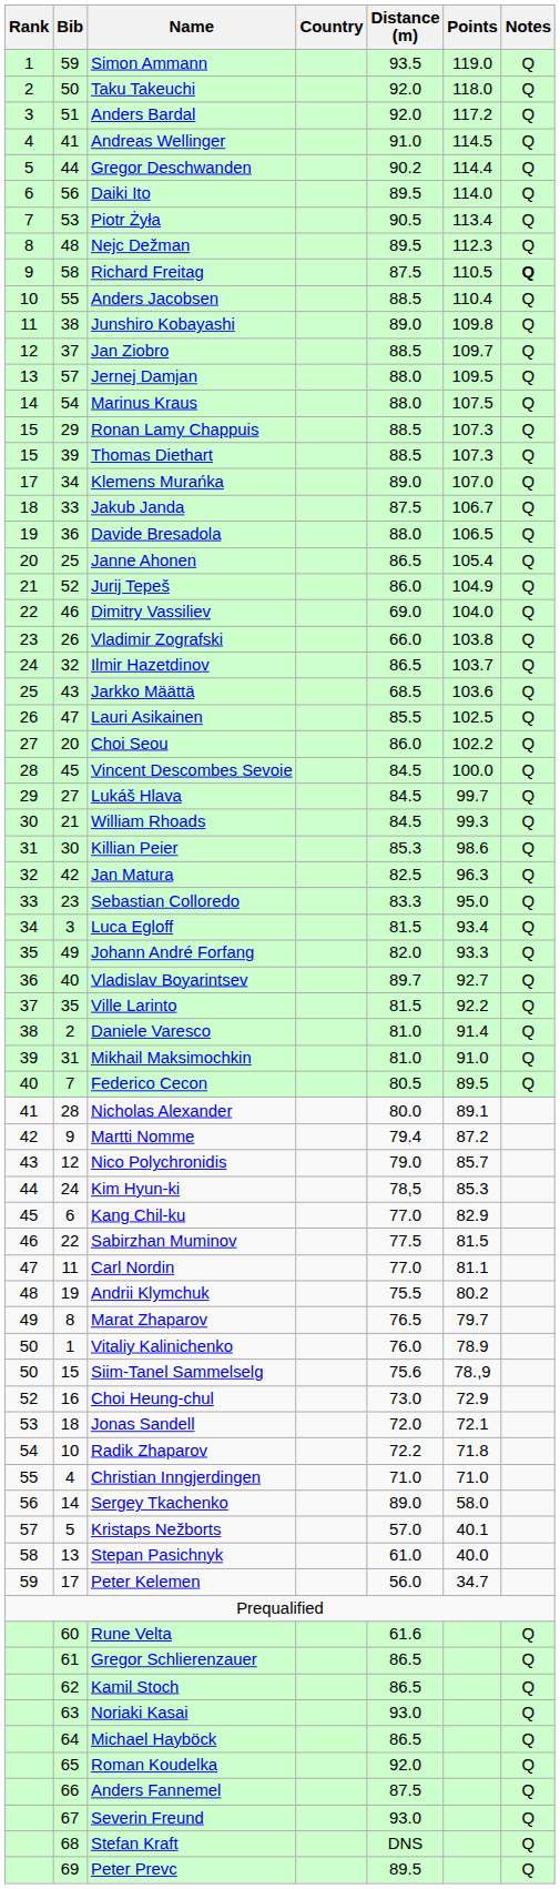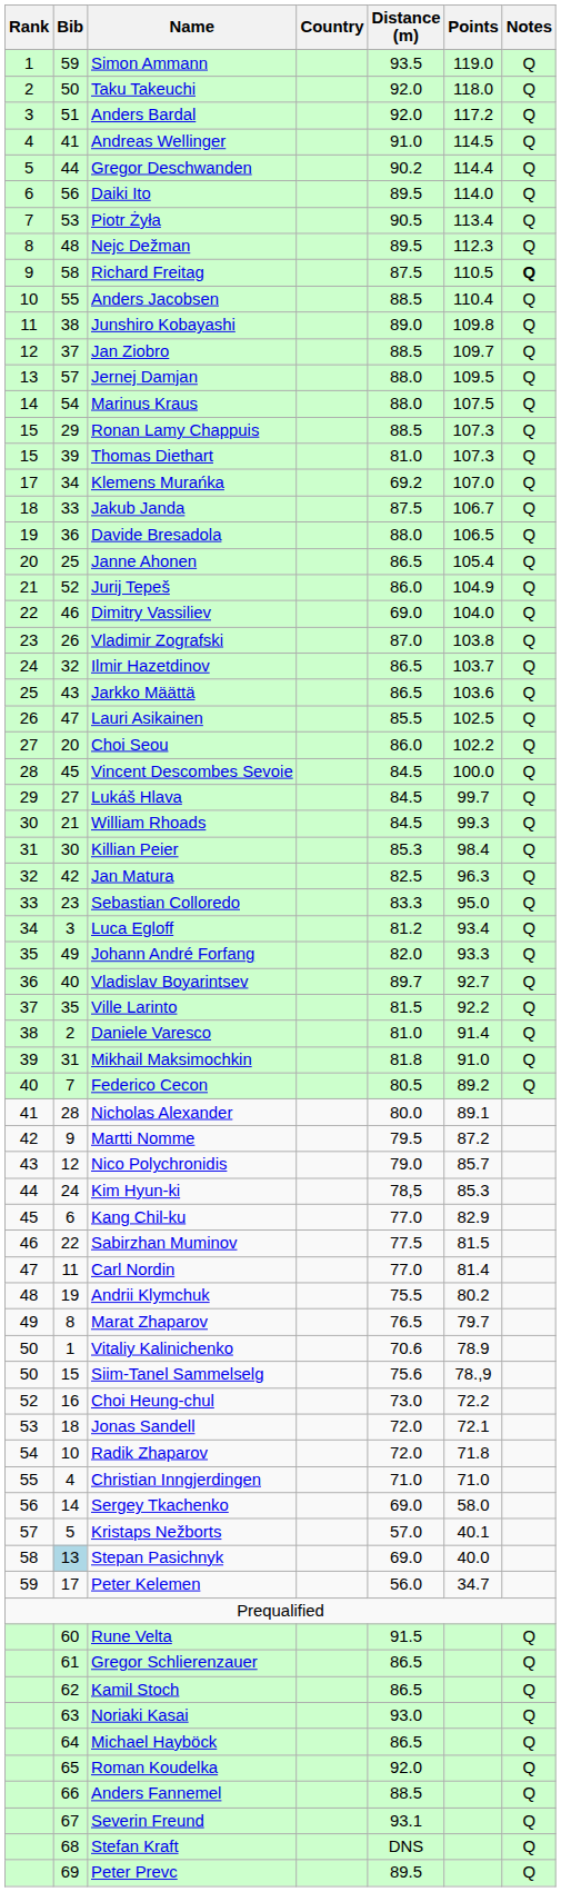Thomas Diethart | Distance (m): 88.5 -> 81.0
Klemens Murańka | Distance (m): 89.0 -> 69.2
Vladimir Zografski | Distance (m): 66.0 -> 87.0
Jarkko Määttä | Distance (m): 68.5 -> 86.5
Killian Peier | Points: 98.6 -> 98.4
Luca Egloff | Distance (m): 81.5 -> 81.2
Mikhail Maksimochkin | Distance (m): 81.0 -> 81.8
Federico Cecon | Points: 89.5 -> 89.2
Martti Nomme | Distance (m): 79.4 -> 79.5
Carl Nordin | Points: 81.1 -> 81.4
Vitaliy Kalinichenko | Distance (m): 76.0 -> 70.6
Choi Heung-chul | Points: 72.9 -> 72.2
Radik Zhaparov | Distance (m): 72.2 -> 72.0
Sergey Tkachenko | Distance (m): 89.0 -> 69.0
Stepan Pasichnyk | Bib: no background -> lightblue background
Stepan Pasichnyk | Distance (m): 61.0 -> 69.0
Rune Velta | Distance (m): 61.6 -> 91.5
Anders Fannemel | Distance (m): 87.5 -> 88.5
Severin Freund | Distance (m): 93.0 -> 93.1
